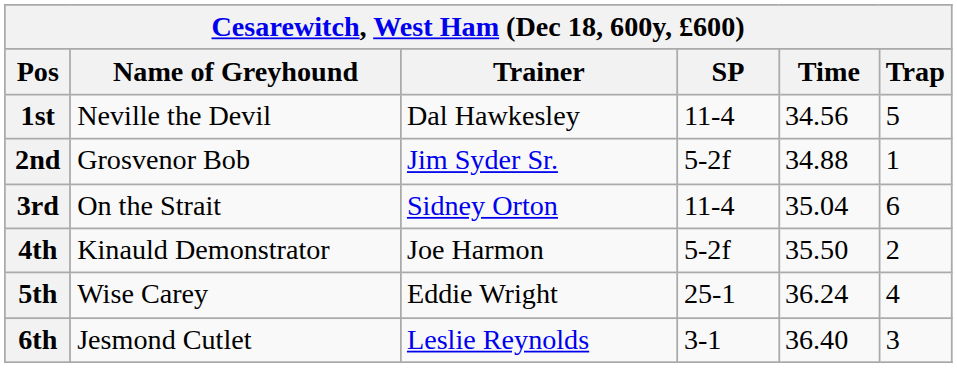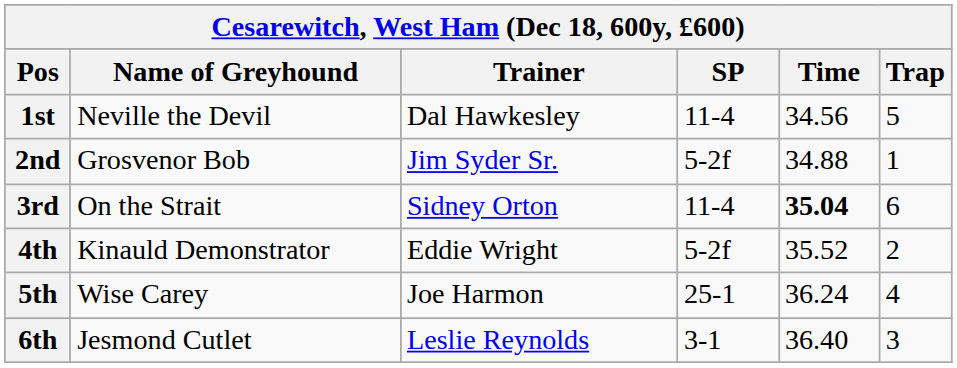3rd | Time: normal -> bold
4th | Trainer: Joe Harmon -> Eddie Wright
4th | Time: 35.50 -> 35.52
5th | Trainer: Eddie Wright -> Joe Harmon
